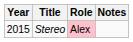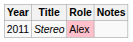Stereo | Year: 2015 -> 2011
